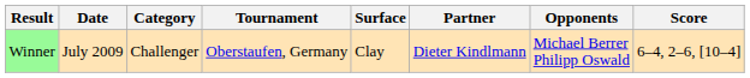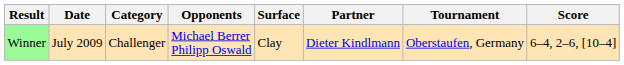columns swapped: Tournament <-> Opponents
